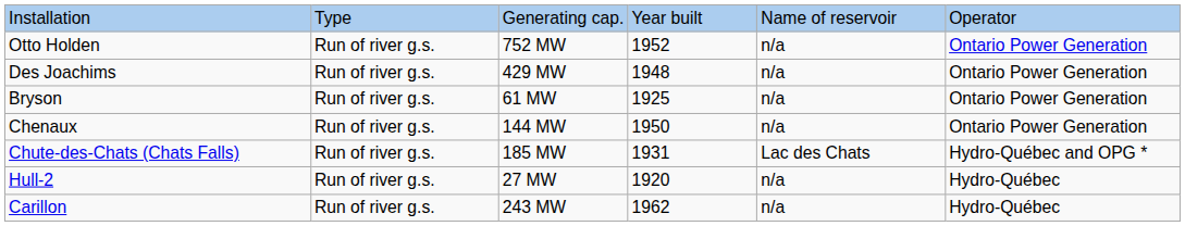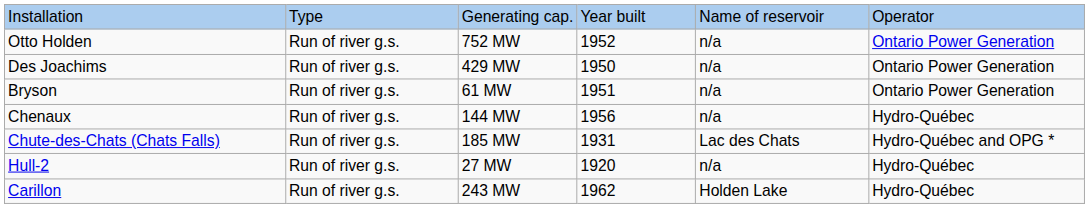Des Joachims | column 4: 1948 -> 1950
Bryson | column 4: 1925 -> 1951
Chenaux | column 4: 1950 -> 1956
Chenaux | column 6: Ontario Power Generation -> Hydro-Québec
Carillon | column 5: n/a -> Holden Lake
